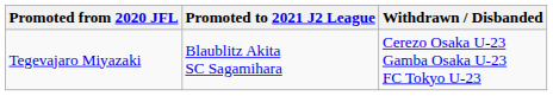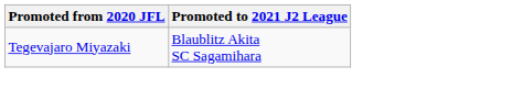- column: Withdrawn / Disbanded | Cerezo Osaka U-23 Gamba Osaka U-23 FC Tokyo U-23
